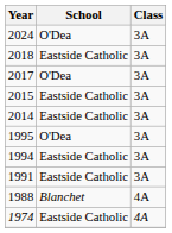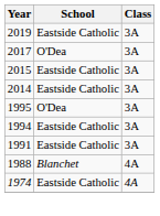- row: 2024 | O'Dea | 3A
+ row: 2019 | Eastside Catholic | 3A
- row: 2018 | Eastside Catholic | 3A
